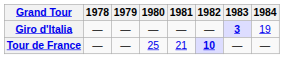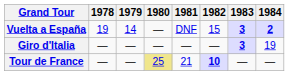+ row: Vuelta a España | 19 | 14 | — | DNF | 15 | 3 | 2
Tour de France | 1980: no background -> khaki background
